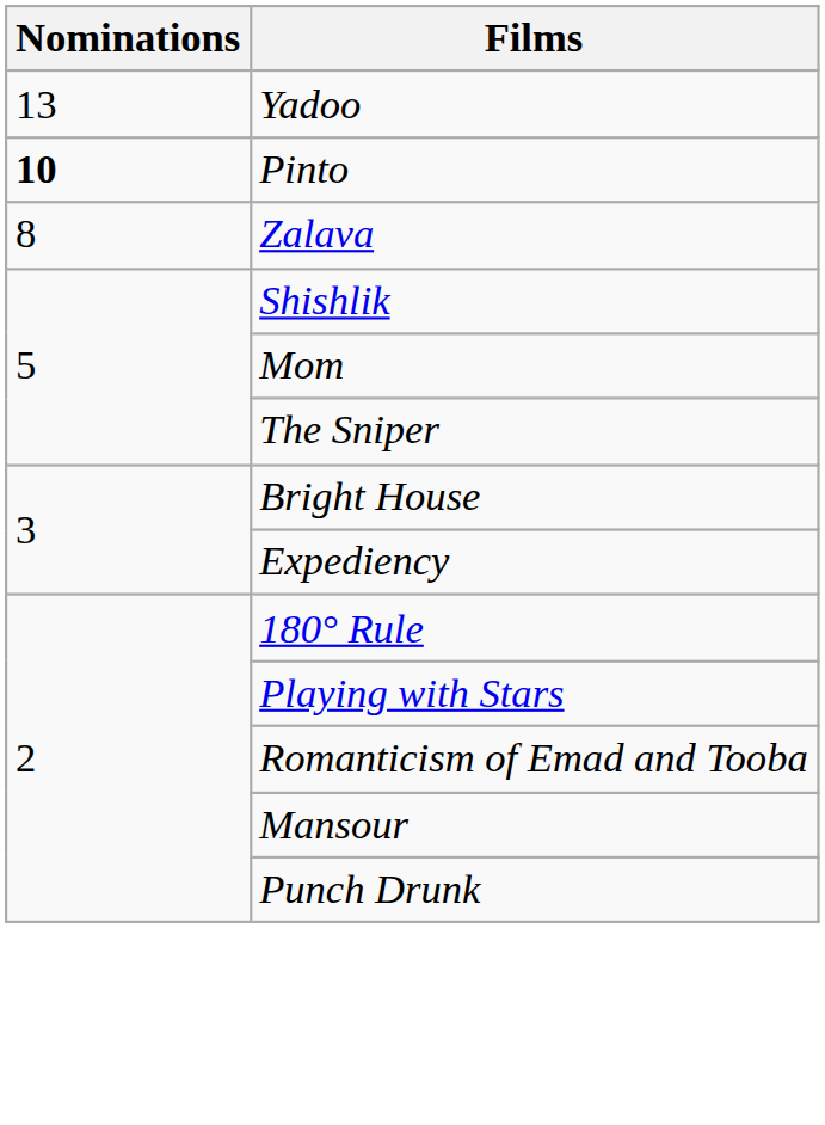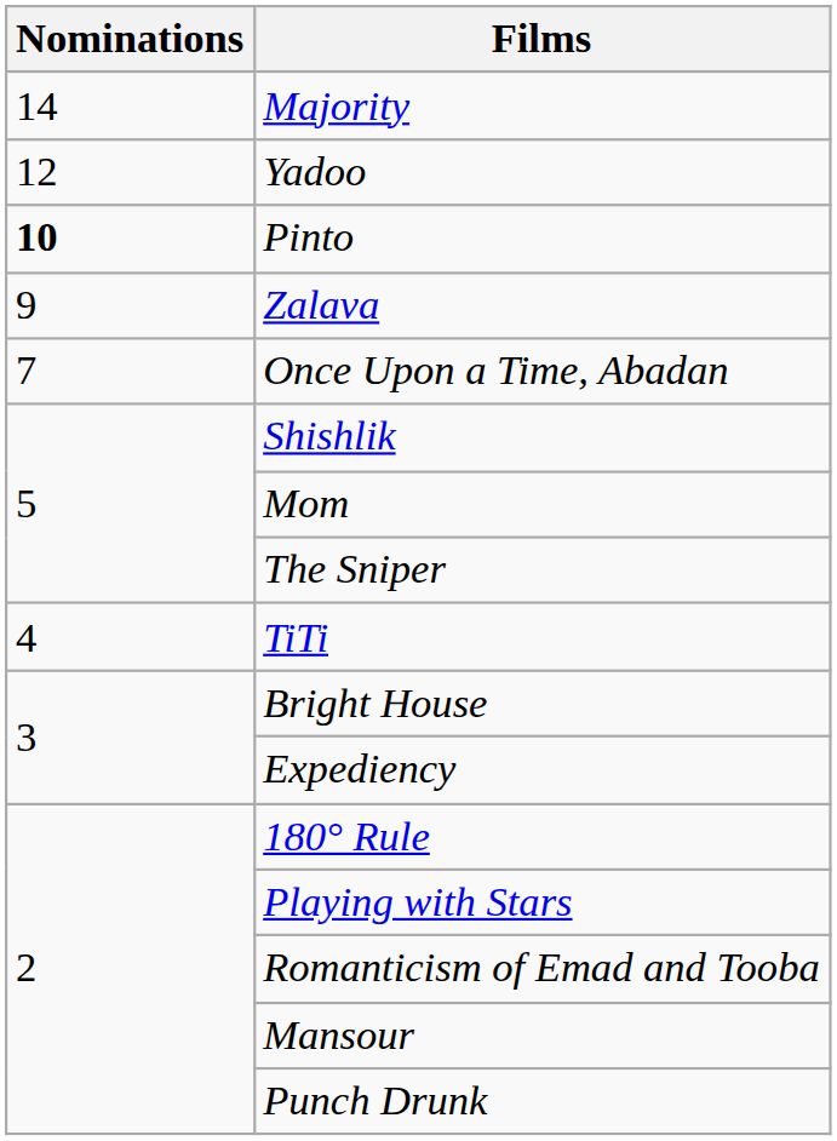+ row: 14 | Majority
Yadoo | Nominations: 13 -> 12
Zalava | Nominations: 8 -> 9
+ row: 7 | Once Upon a Time, Abadan
+ row: 4 | TiTi
